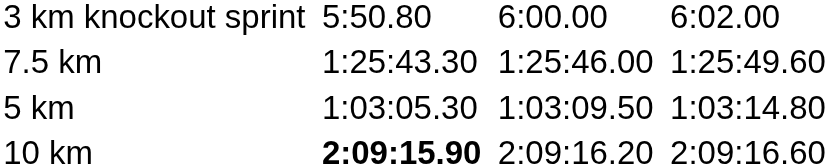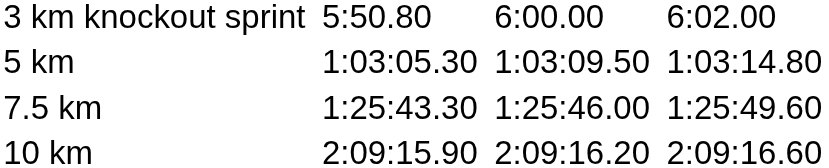rows swapped: 5 km <-> 7.5 km
10 km | column 3: bold -> normal
